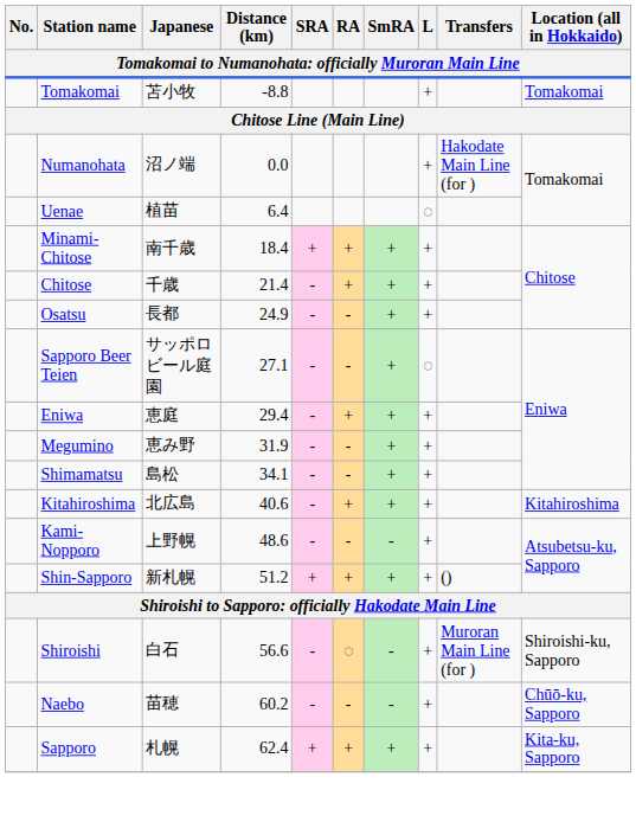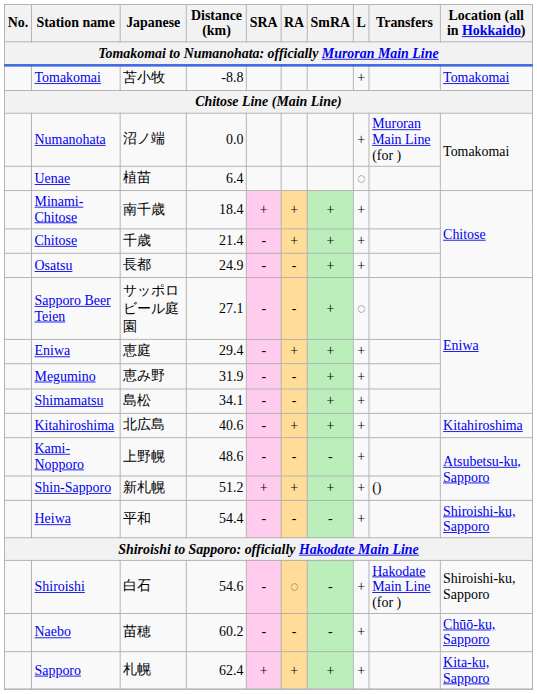Numanohata | Transfers: Hakodate Main Line (for ) -> Muroran Main Line (for )
+ row: Heiwa | 平和 | 54.4 | - | - | - | + | Shiroishi-ku, Sapporo
Shiroishi | Distance (km): 56.6 -> 54.6
Shiroishi | Transfers: Muroran Main Line (for ) -> Hakodate Main Line (for )
